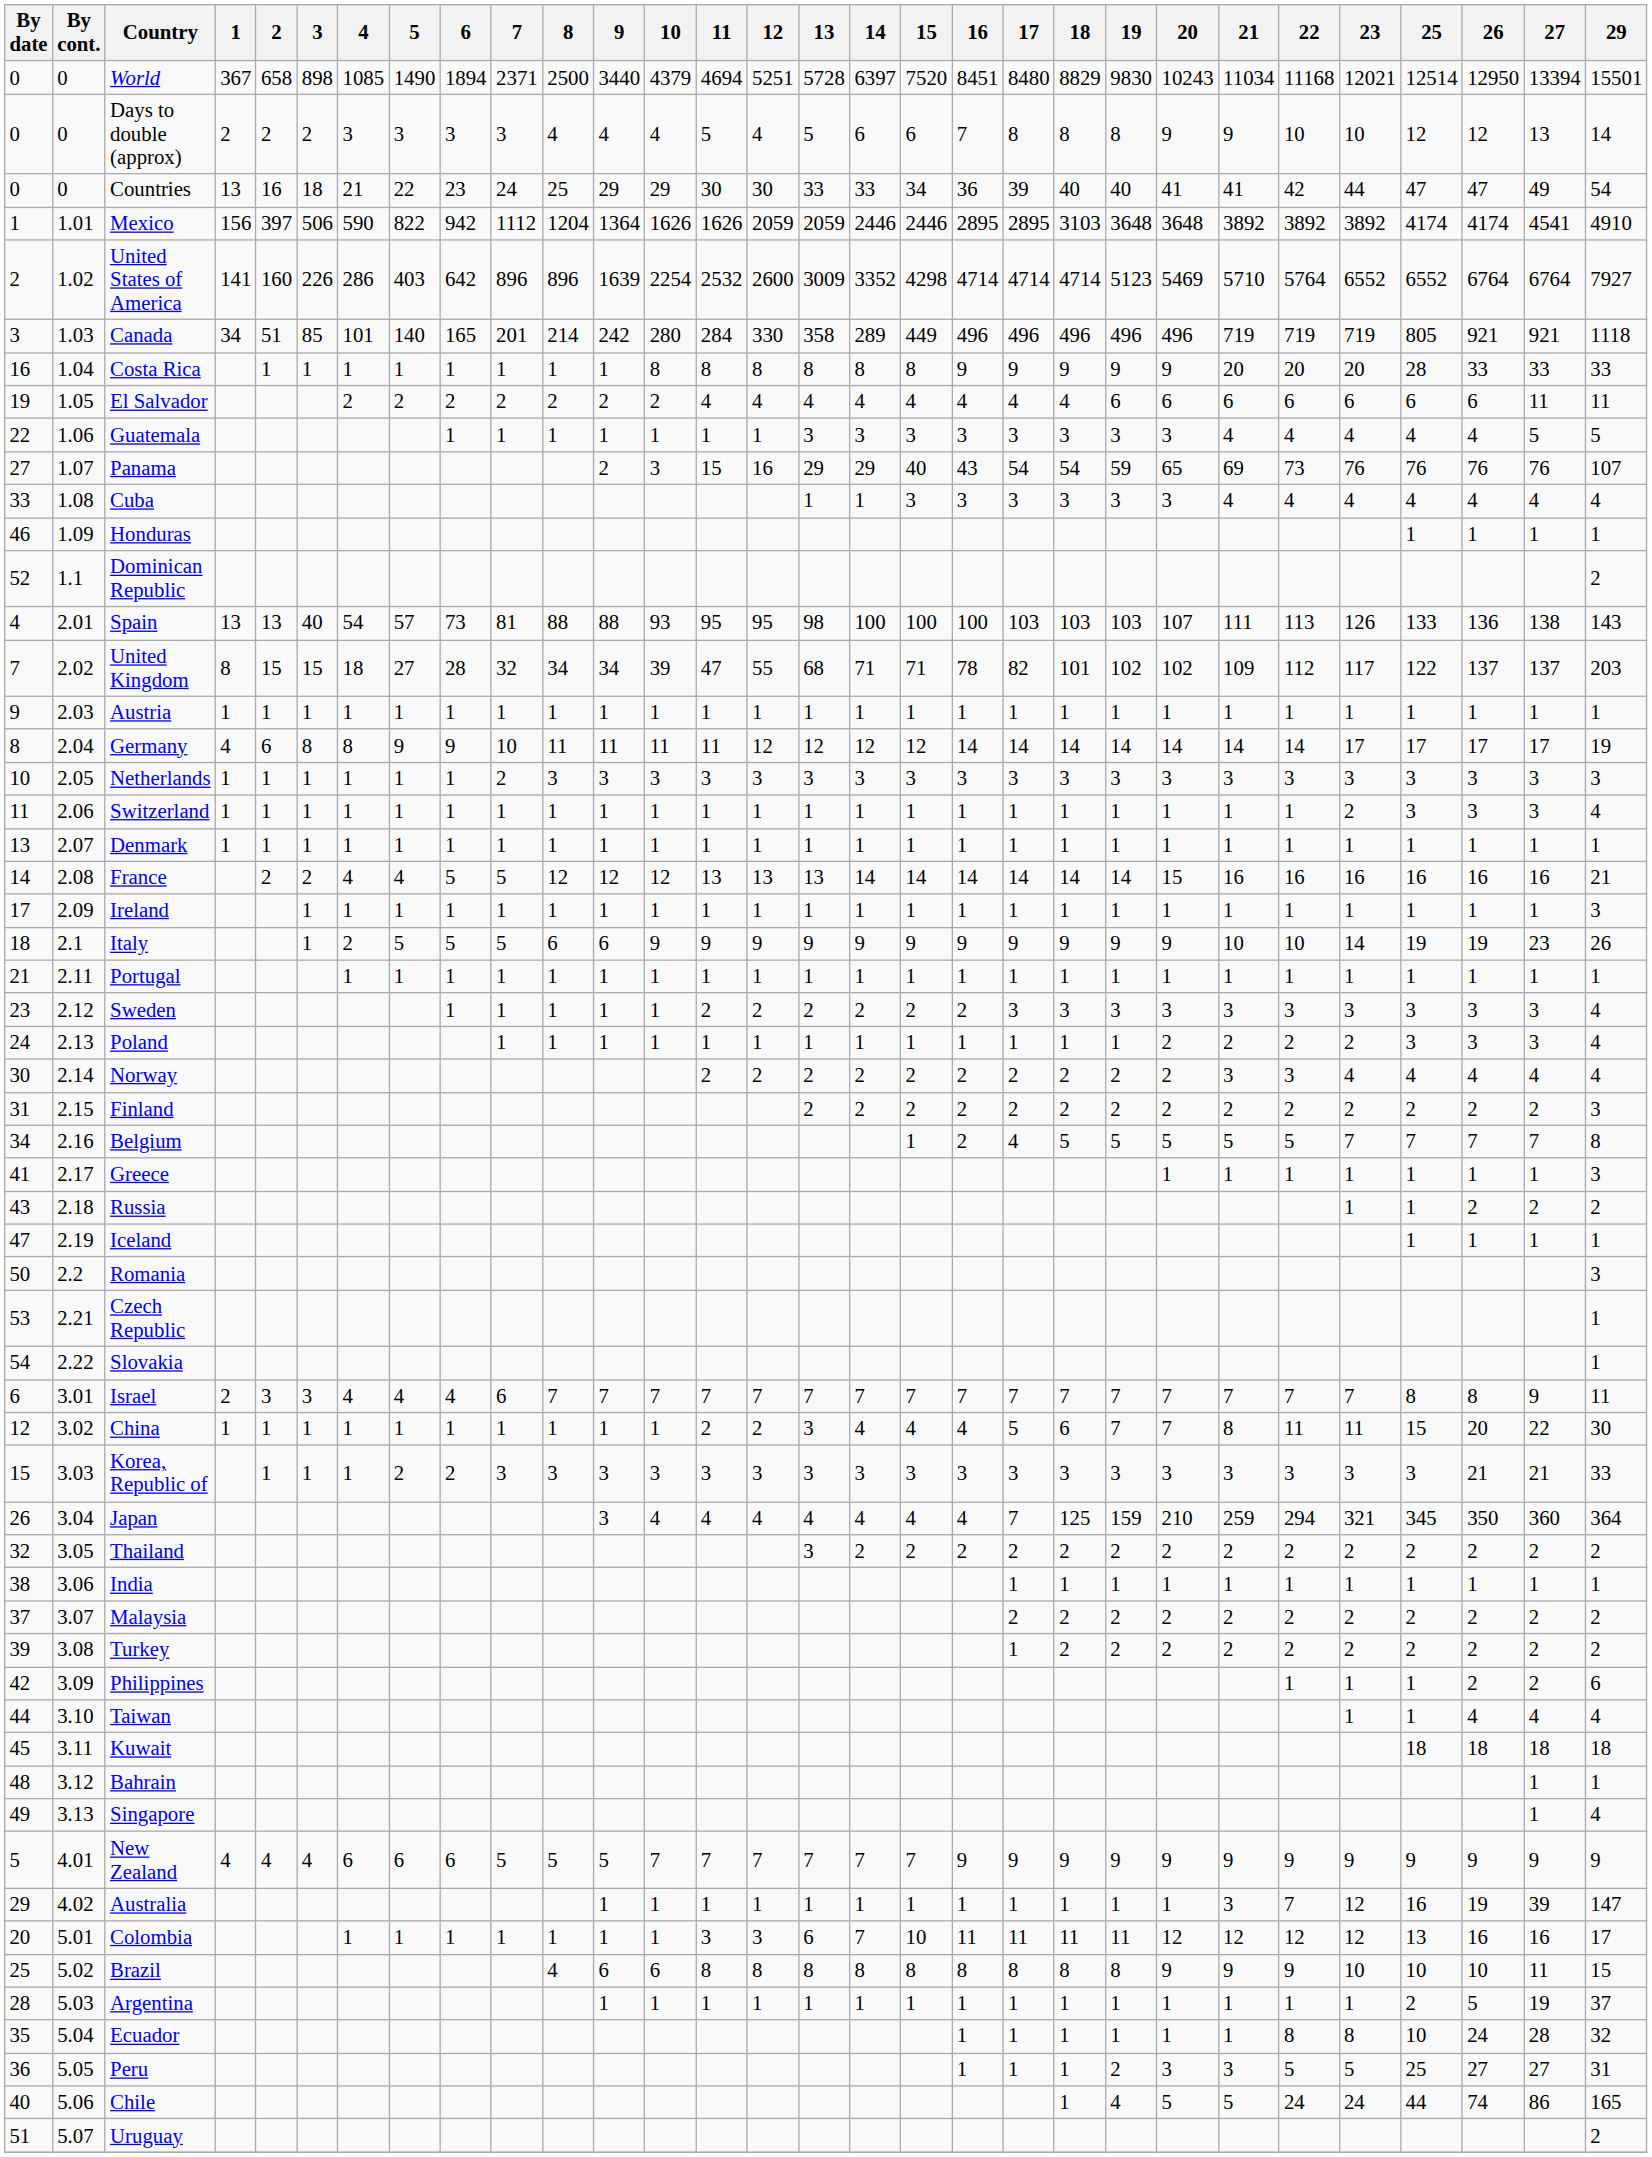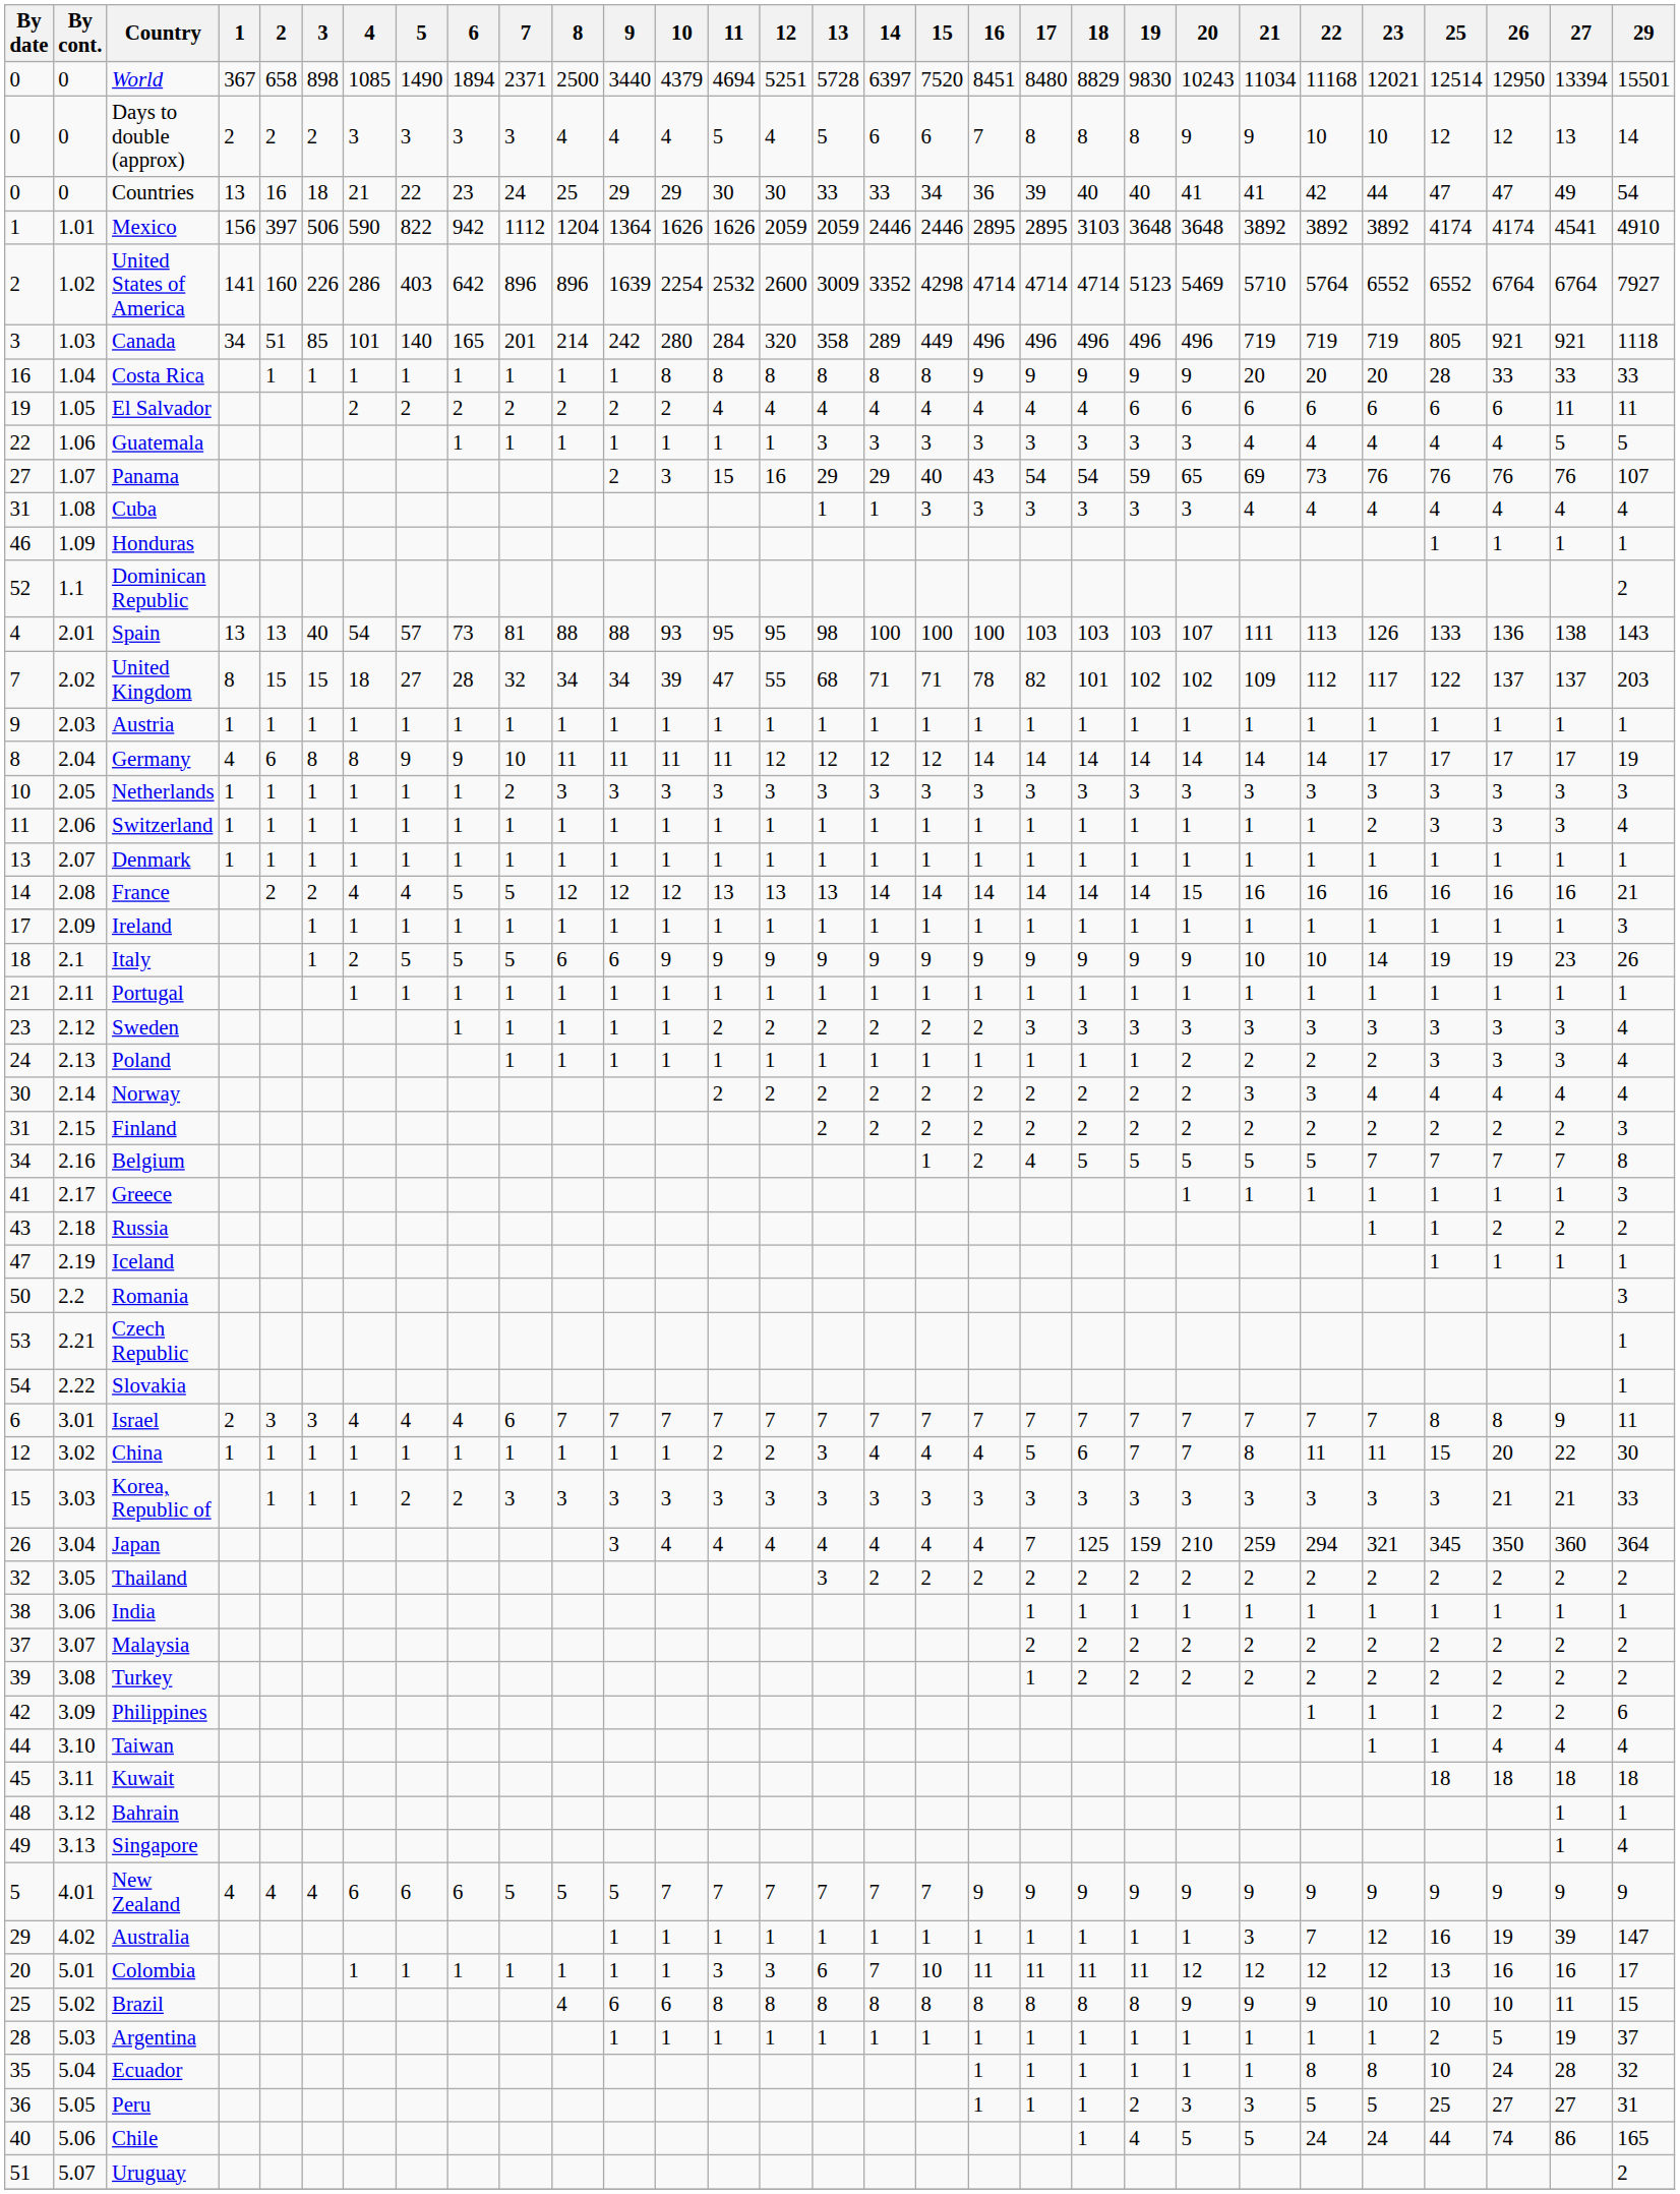Canada | 12: 330 -> 320
Cuba | By date: 33 -> 31
